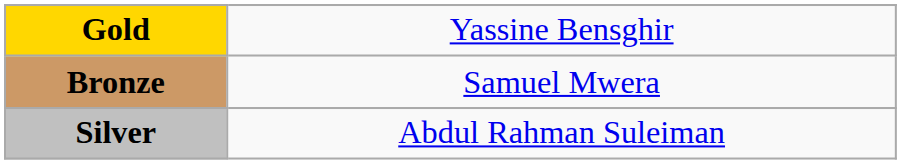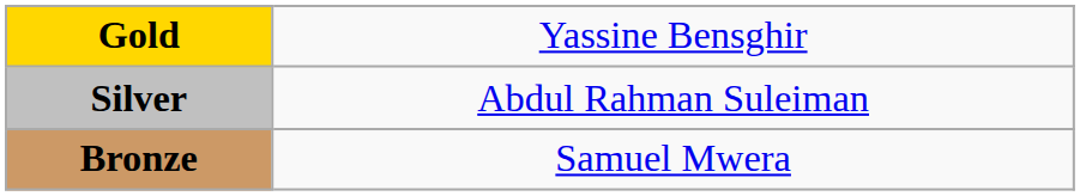rows swapped: Silver <-> Bronze
